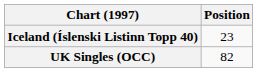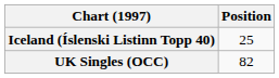Iceland (Íslenski Listinn Topp 40) | Position: 23 -> 25
